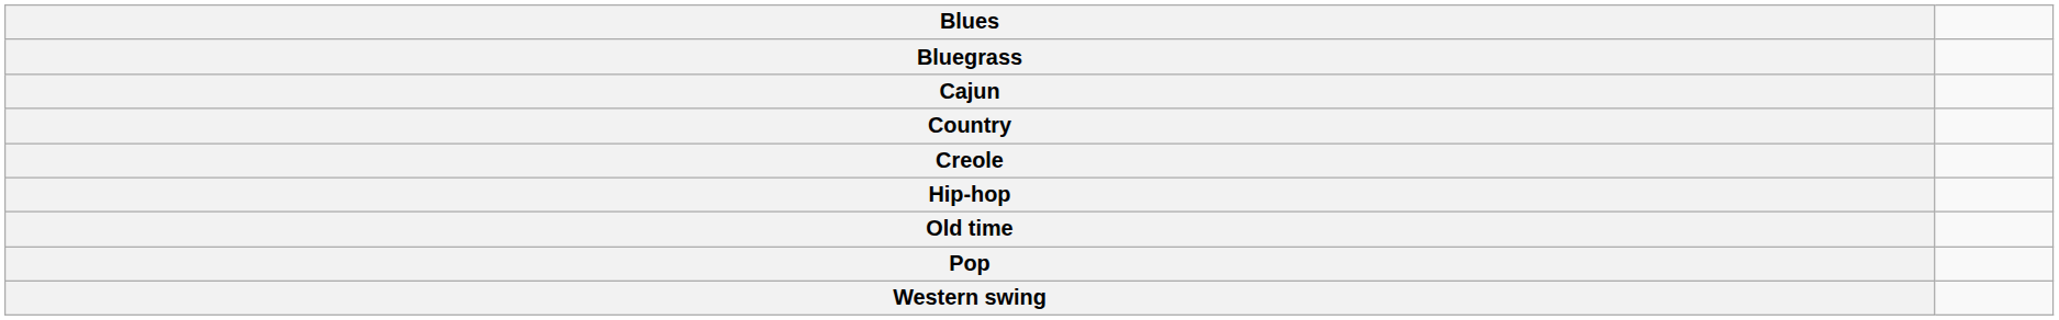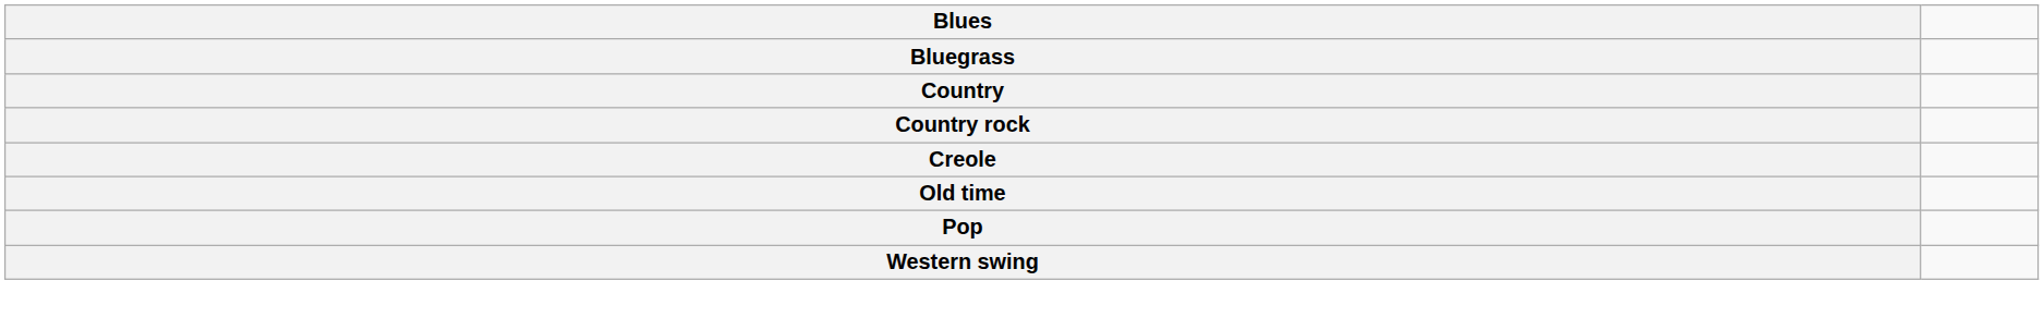- row: Cajun
+ row: Country rock
- row: Hip-hop
